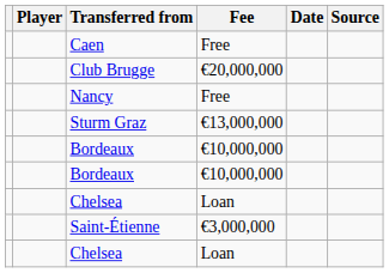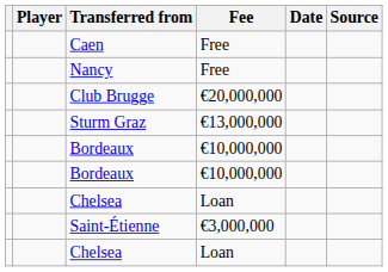rows swapped: Nancy <-> Club Brugge
